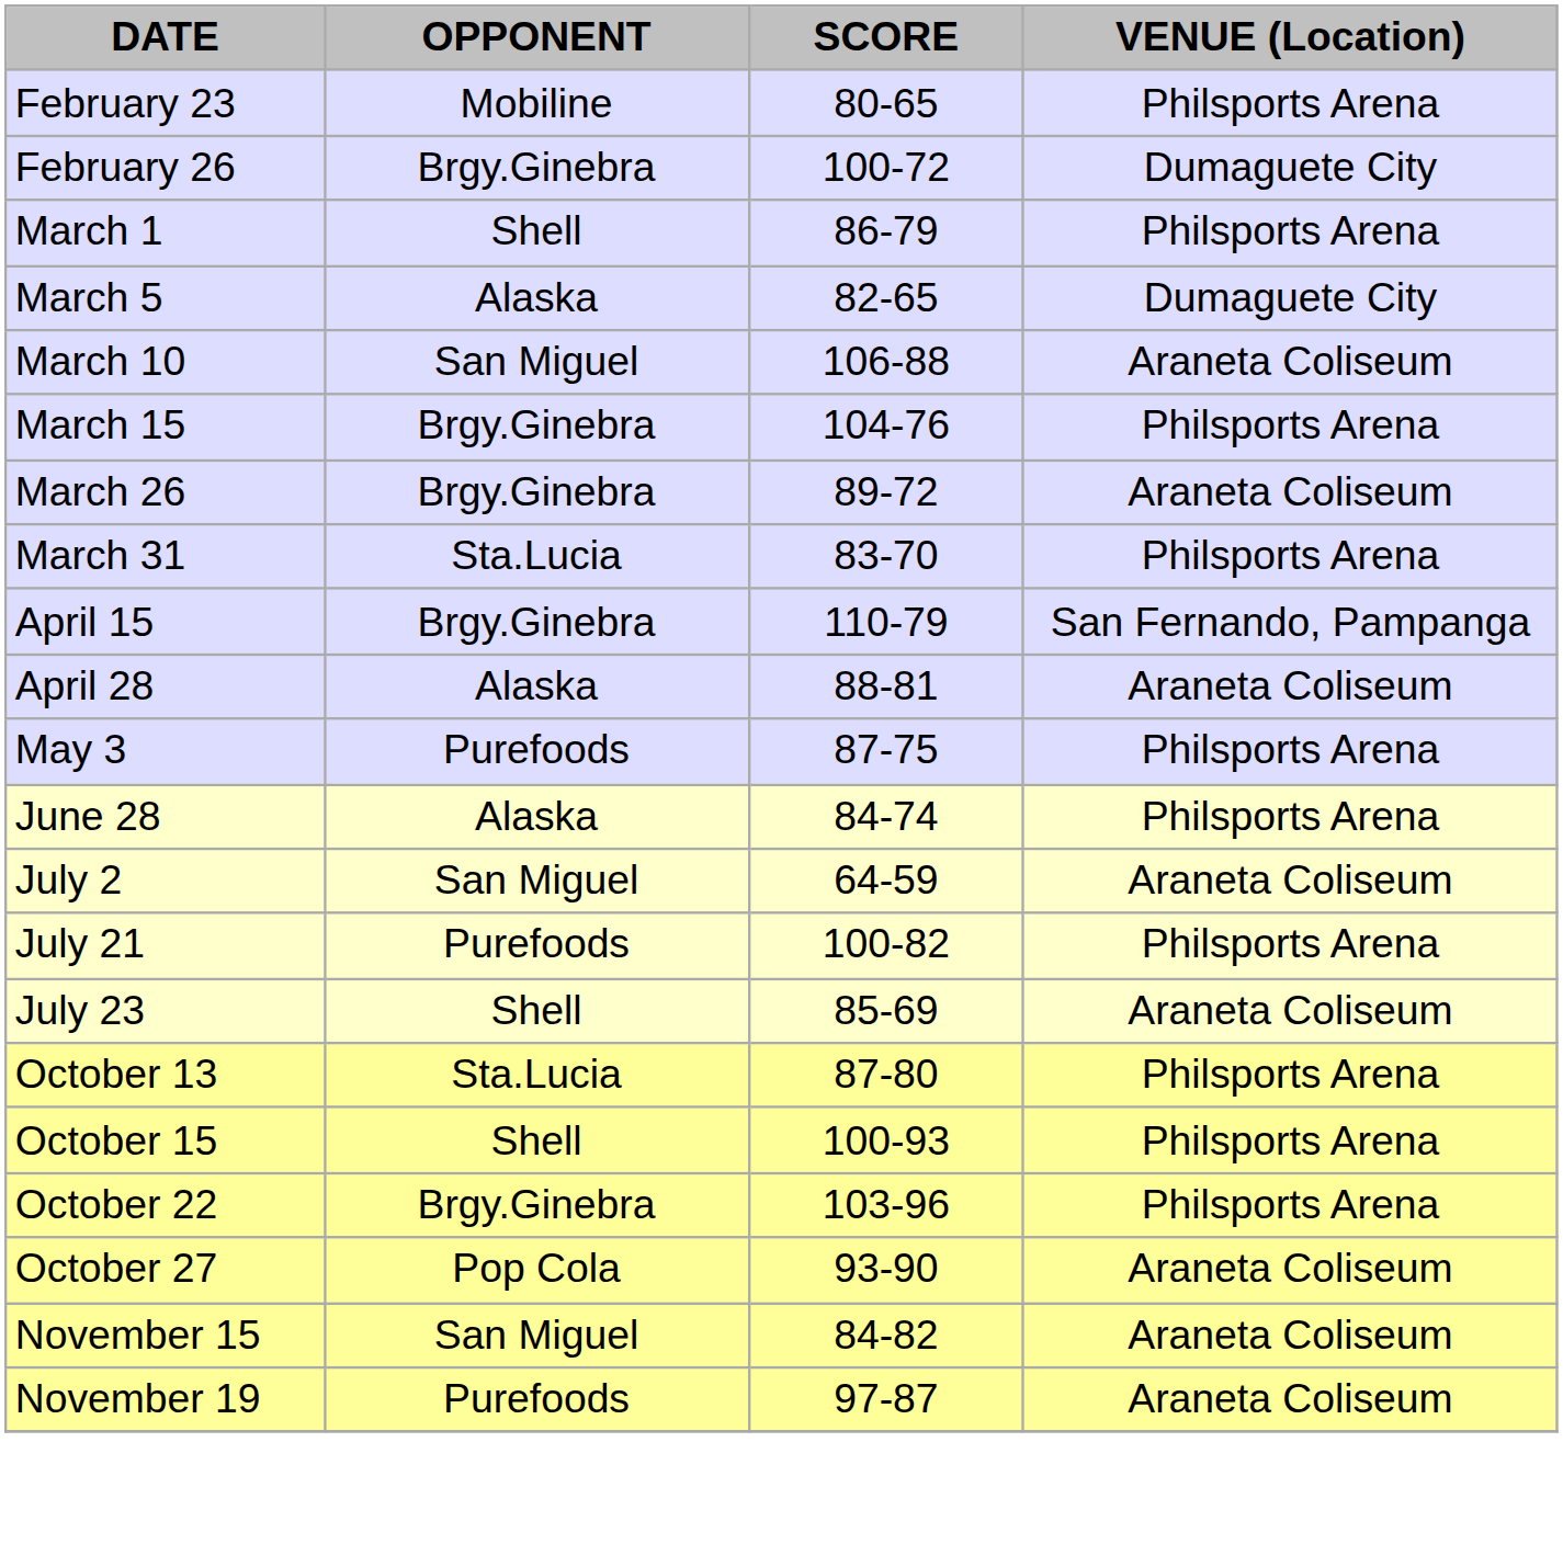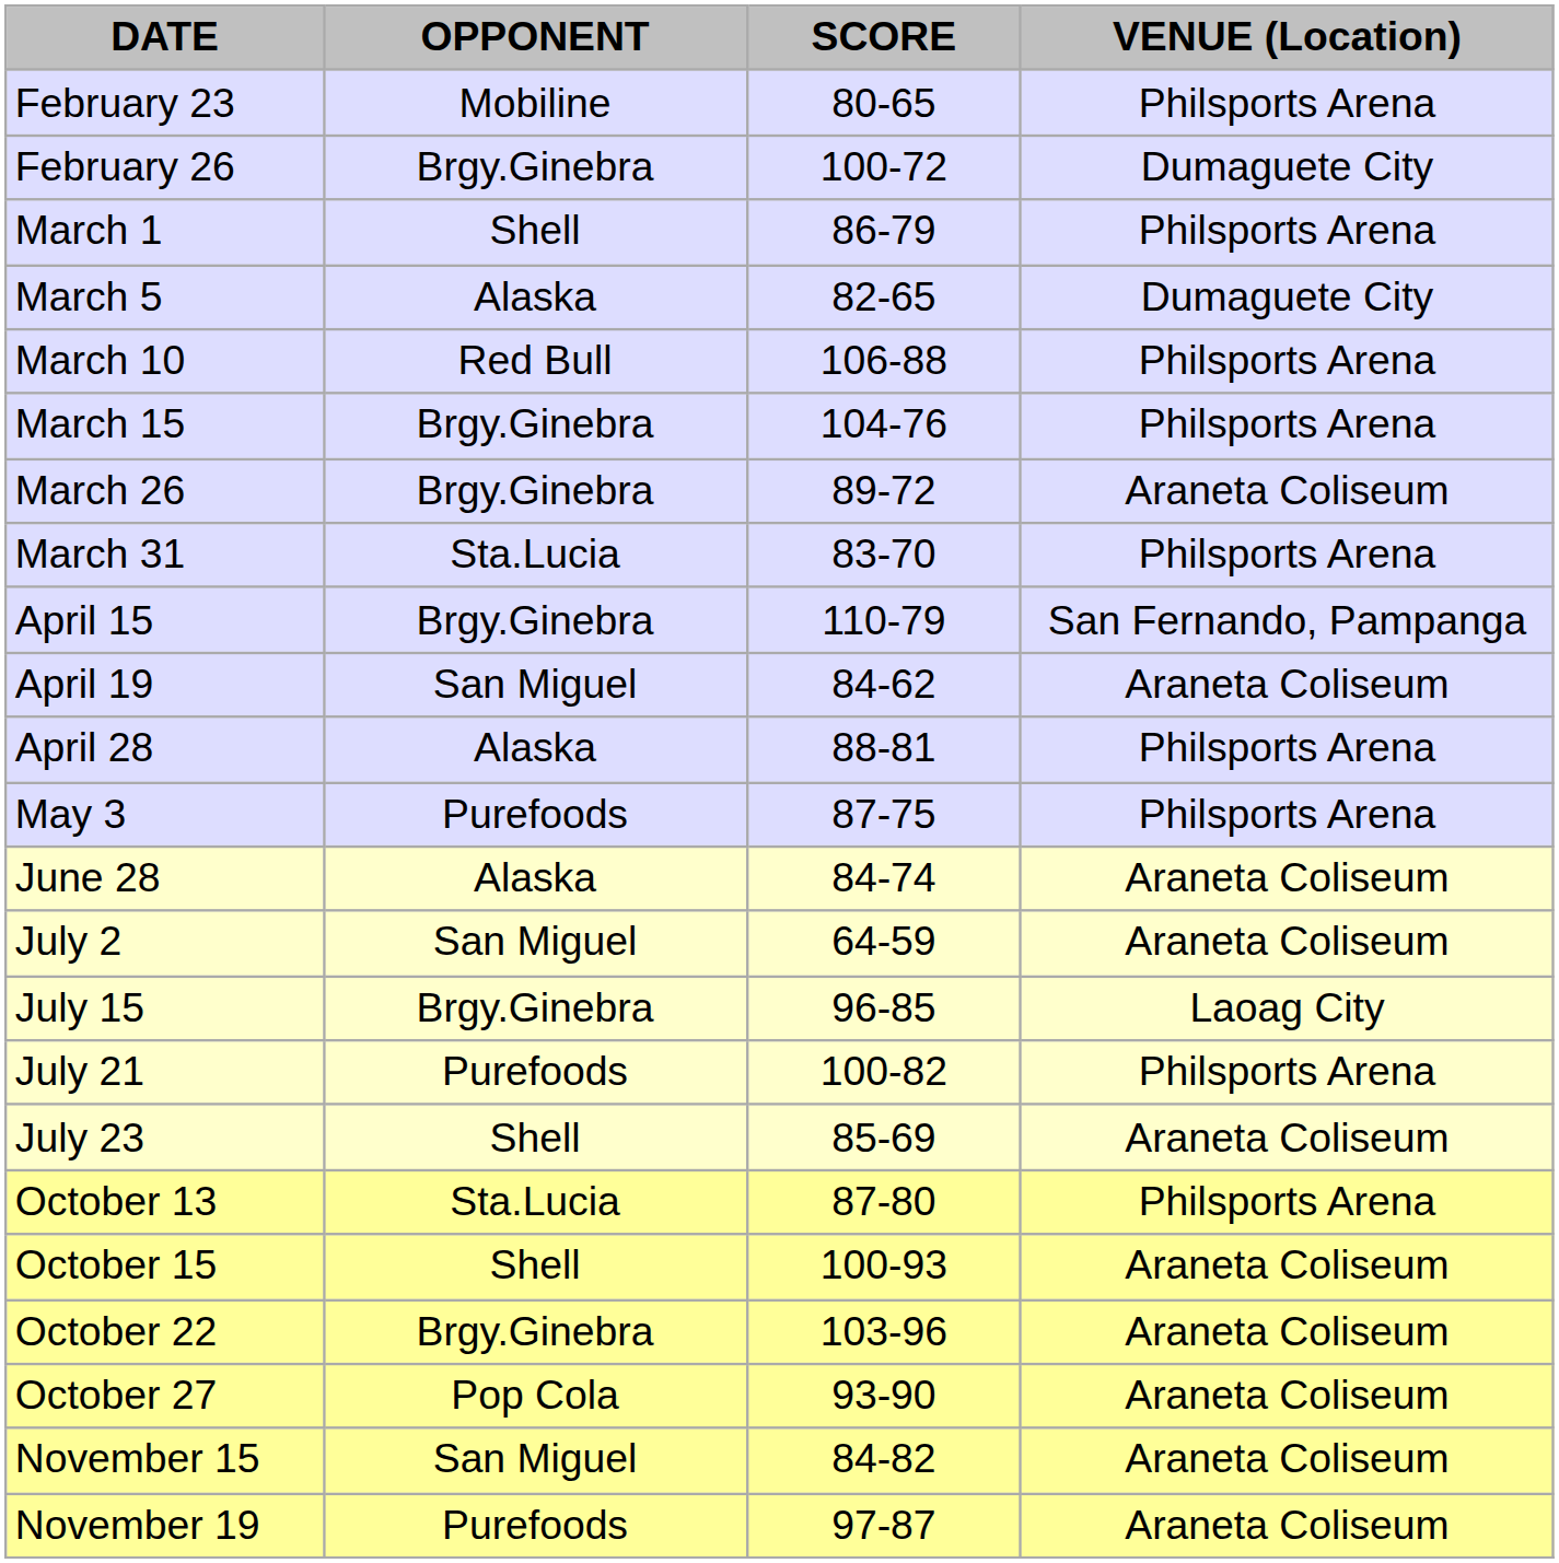March 10 | OPPONENT: San Miguel -> Red Bull
March 10 | VENUE (Location): Araneta Coliseum -> Philsports Arena
+ row: April 19 | San Miguel | 84-62 | Araneta Coliseum
April 28 | VENUE (Location): Araneta Coliseum -> Philsports Arena
June 28 | VENUE (Location): Philsports Arena -> Araneta Coliseum
+ row: July 15 | Brgy.Ginebra | 96-85 | Laoag City
October 15 | VENUE (Location): Philsports Arena -> Araneta Coliseum
October 22 | VENUE (Location): Philsports Arena -> Araneta Coliseum
